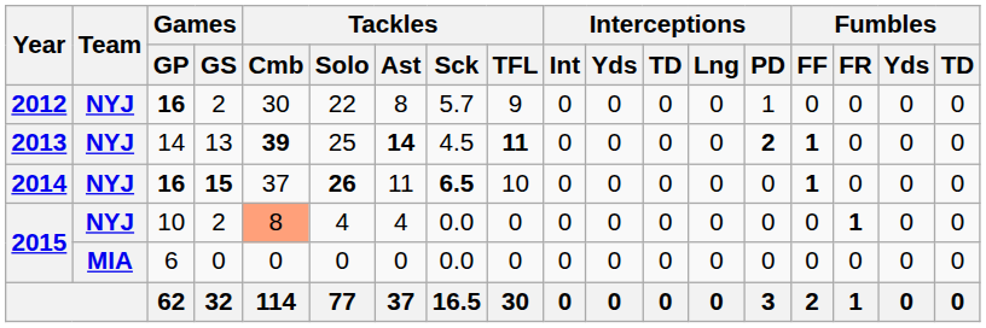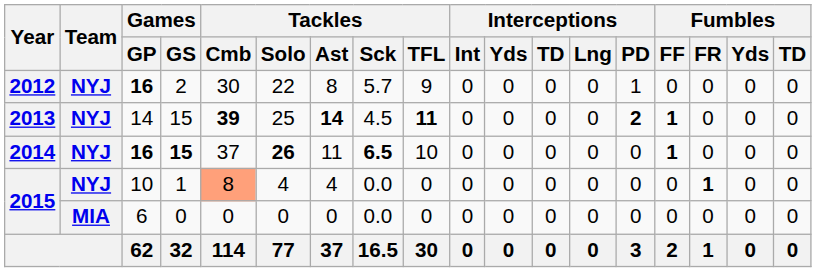2013 | Games / GS: 13 -> 15
2015 / 10 | Games / GS: 2 -> 1
